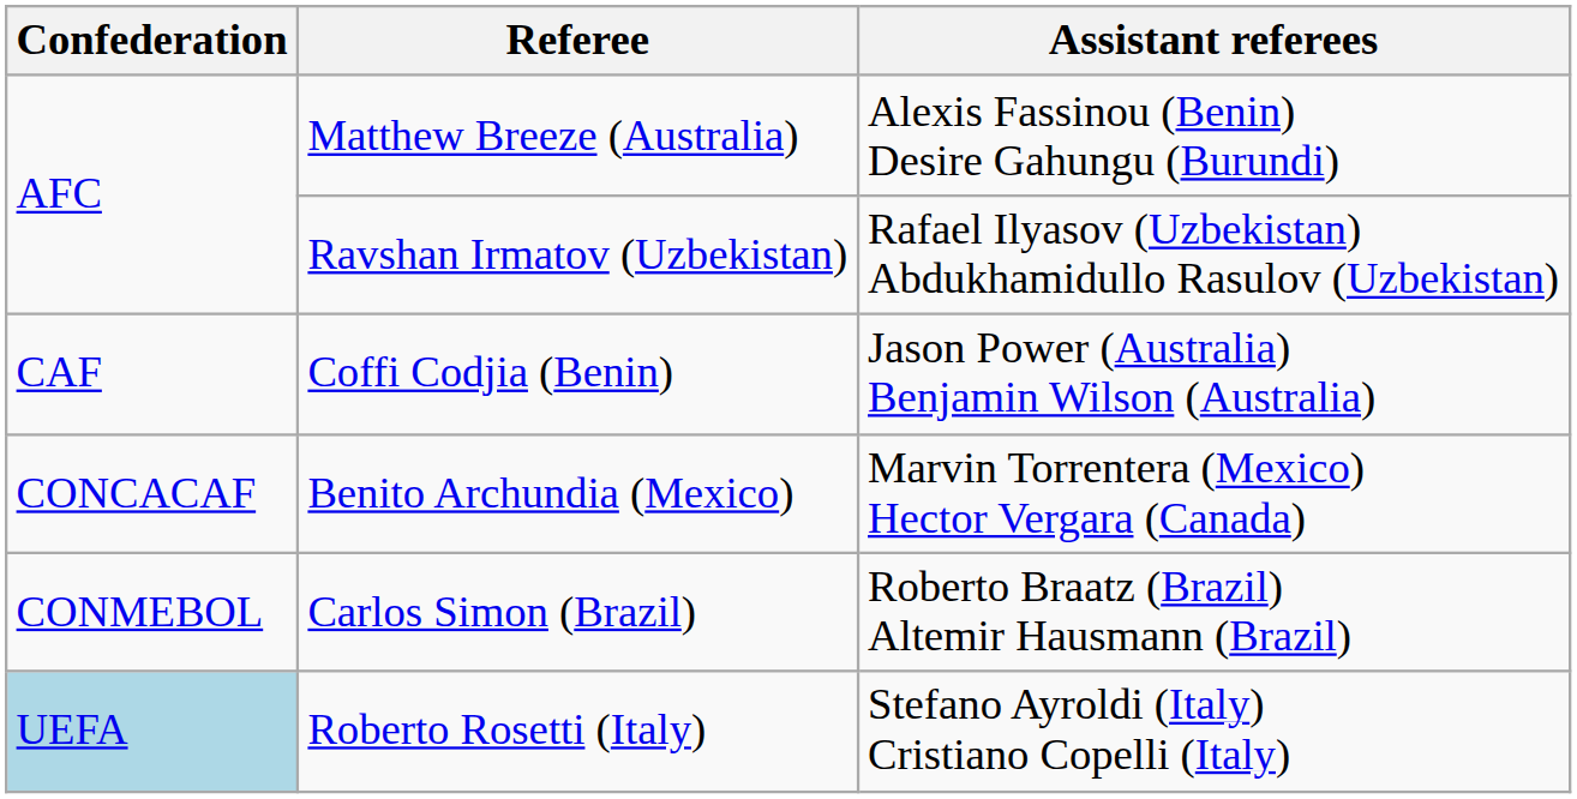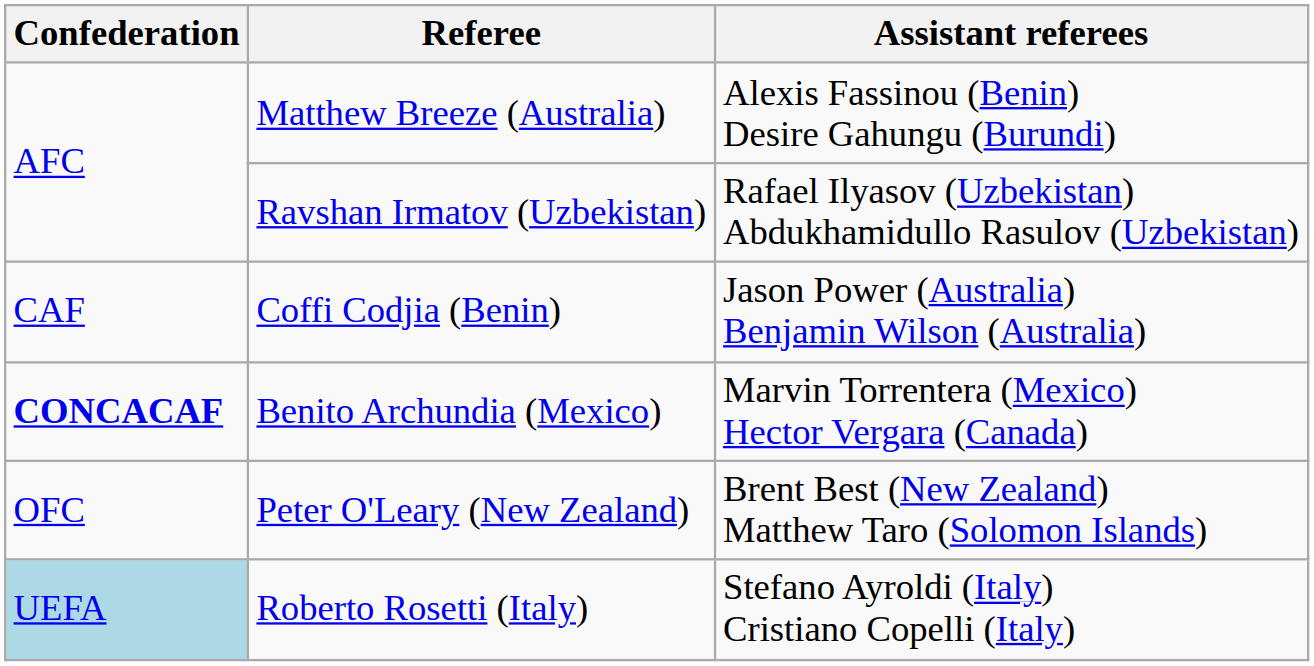Benito Archundia (Mexico) | Confederation: normal -> bold
- row: CONMEBOL | Carlos Simon (Brazil) | Roberto Braatz (Brazil) Altemir Hausmann (Brazil)
+ row: OFC | Peter O'Leary (New Zealand) | Brent Best (New Zealand) Matthew Taro (Solomon Islands)
